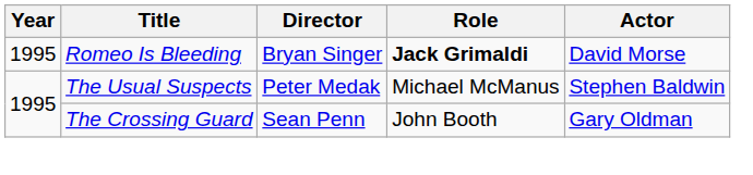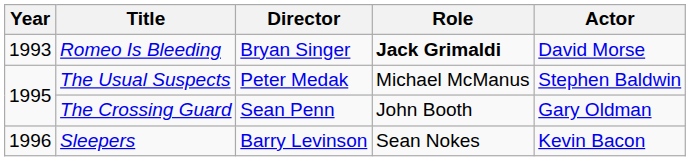Romeo Is Bleeding | Year: 1995 -> 1993
+ row: 1996 | Sleepers | Barry Levinson | Sean Nokes | Kevin Bacon
